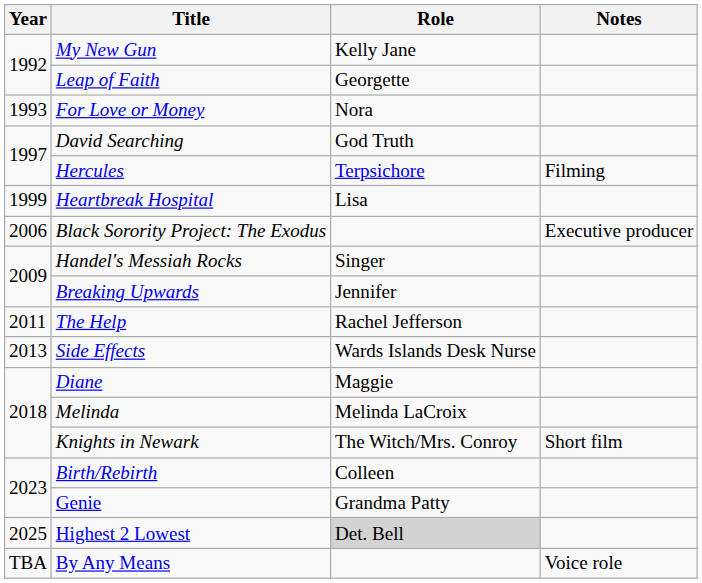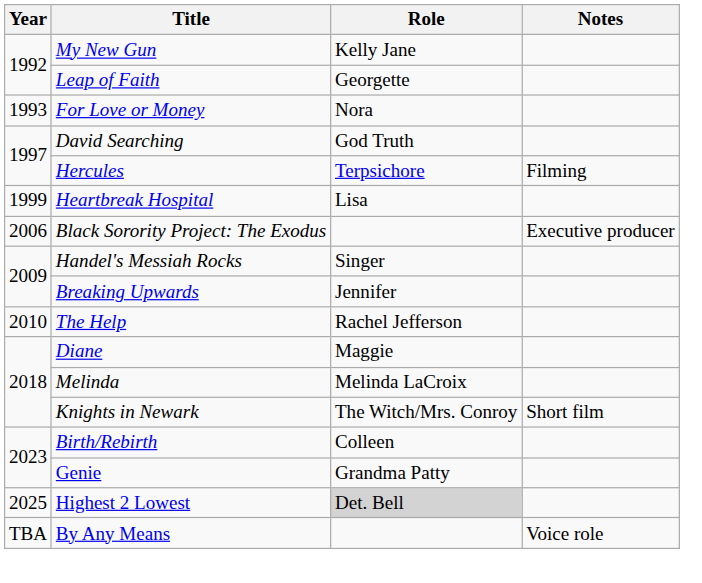The Help | Year: 2011 -> 2010
- row: 2013 | Side Effects | Wards Islands Desk Nurse
